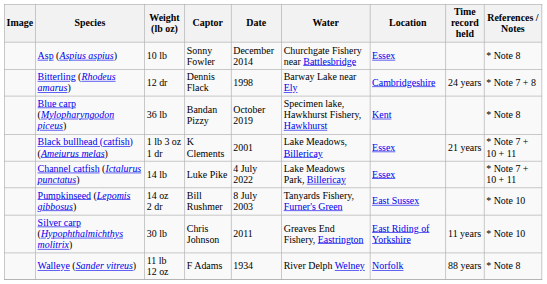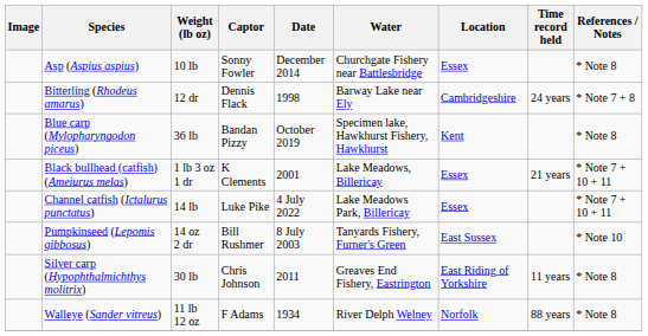Silver carp (Hypophthalmichthys molitrix) | References / Notes: * Note 10 -> * Note 8
